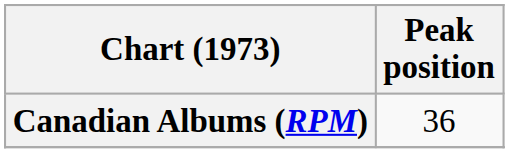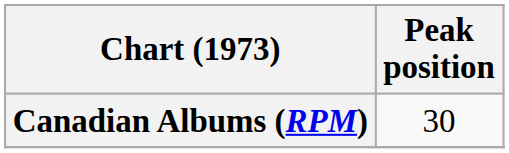Canadian Albums (RPM) | Peak position: 36 -> 30
